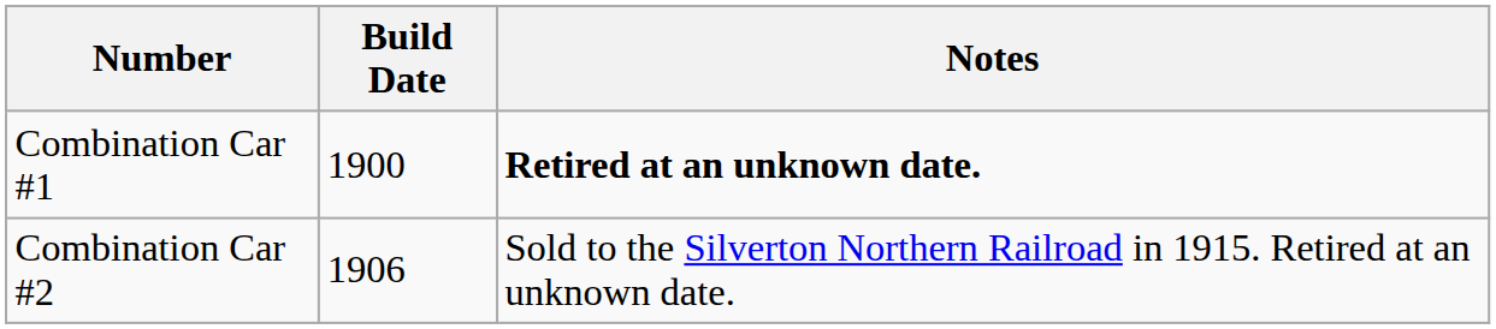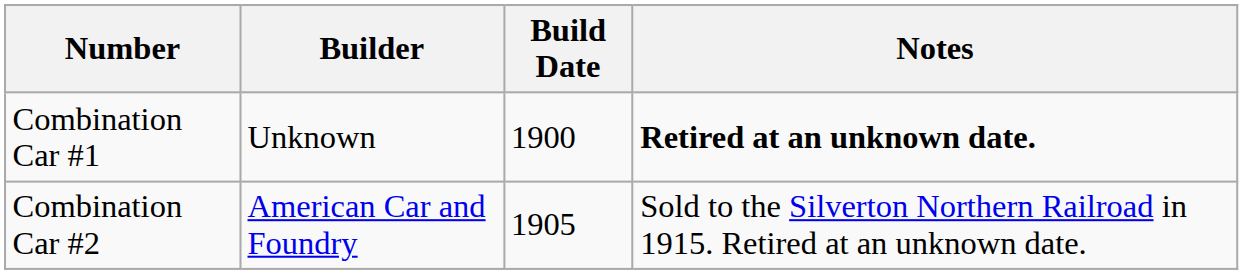+ column: Builder | Unknown | American Car and Foundry
Combination Car #2 | Build Date: 1906 -> 1905
